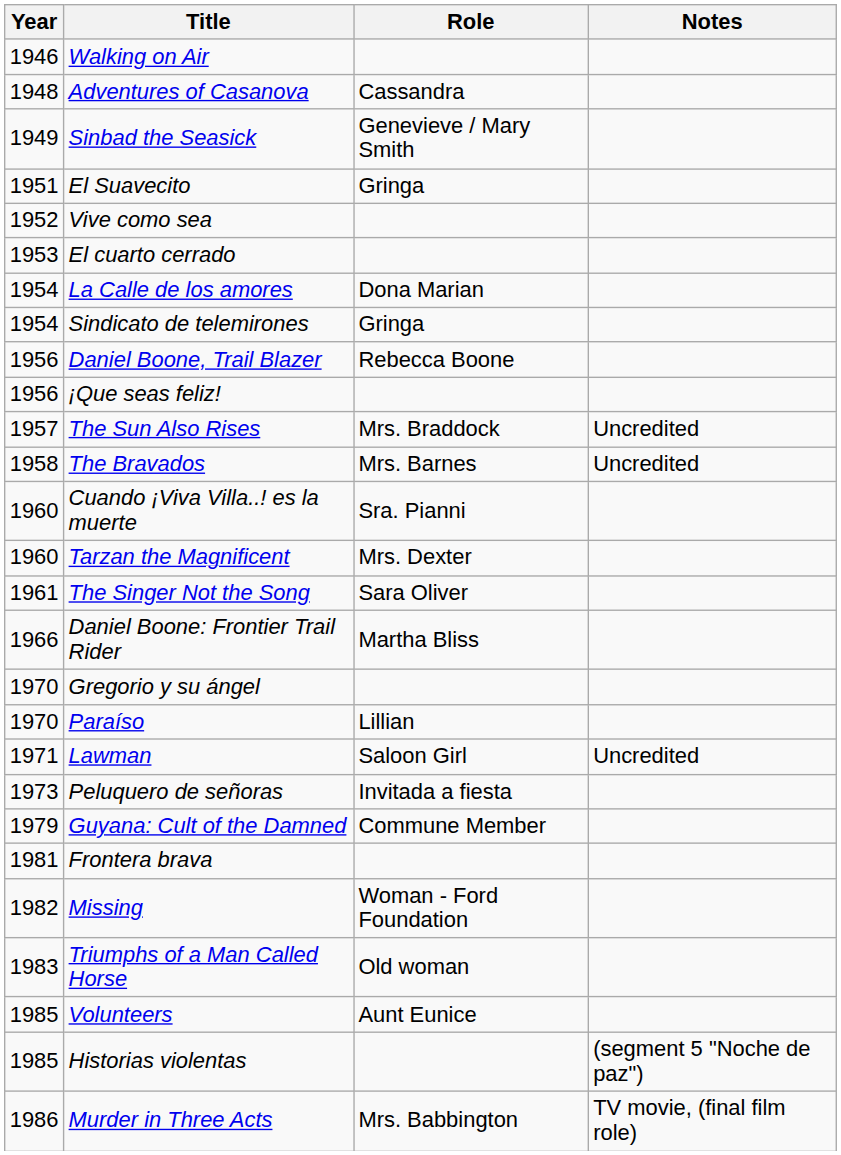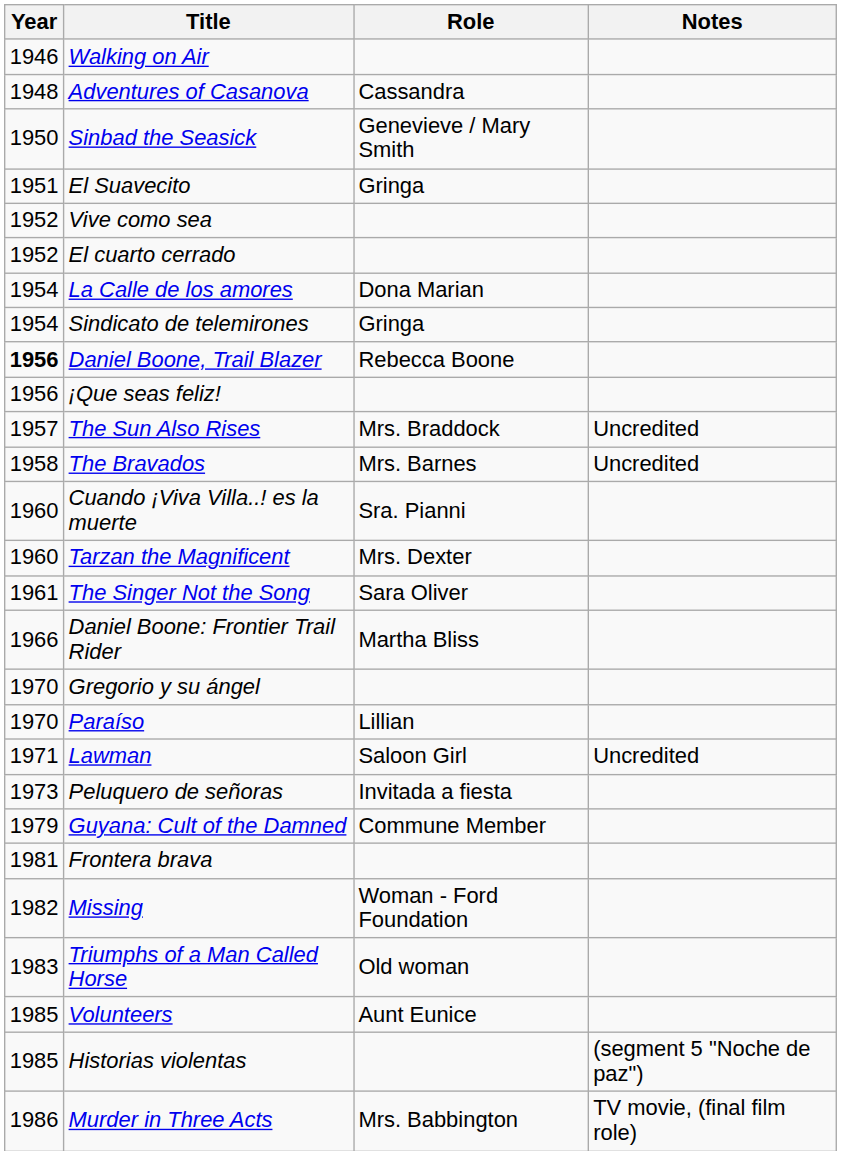Sinbad the Seasick | Year: 1949 -> 1950
El cuarto cerrado | Year: 1953 -> 1952
Daniel Boone, Trail Blazer | Year: normal -> bold
